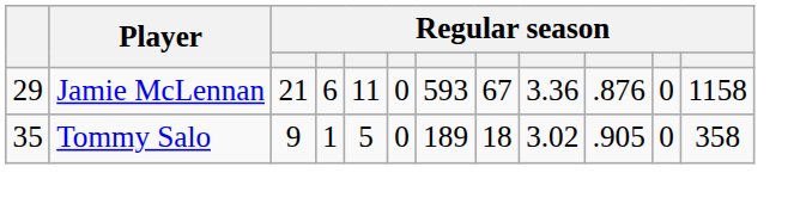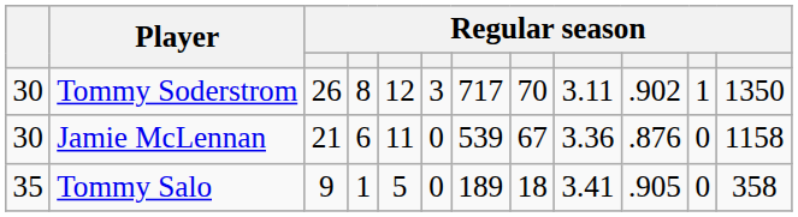+ row: 30 | Tommy Soderstrom | 26 | 8 | 12 | 3 | 717 | 70 | 3.11 | .902 | 1 | 1350
Jamie McLennan | column 1: 29 -> 30
Jamie McLennan | column 7: 593 -> 539
Tommy Salo | column 9: 3.02 -> 3.41
